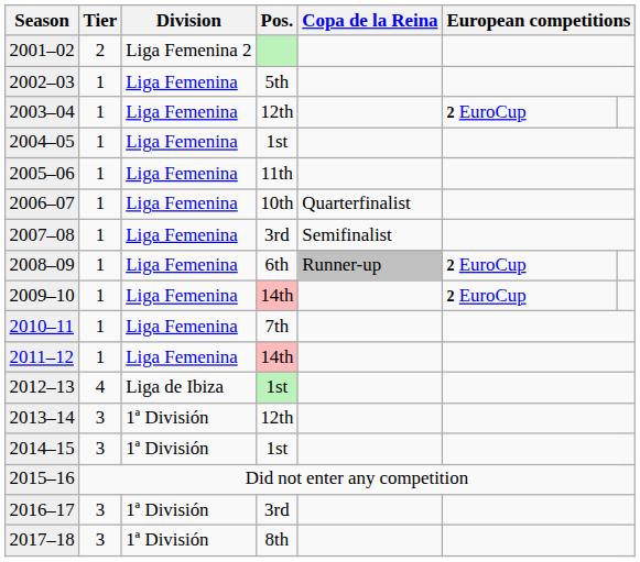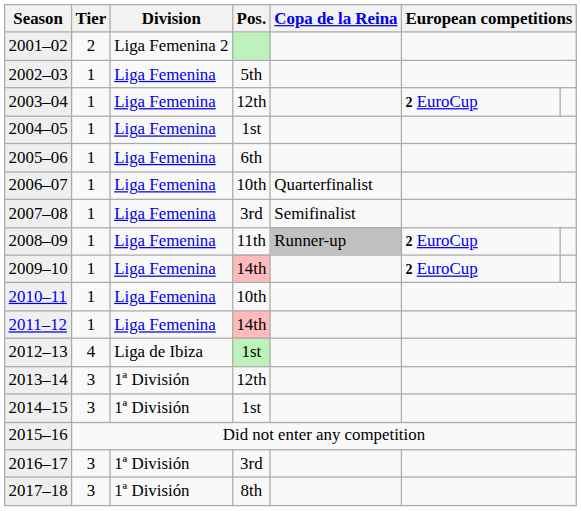2005–06 | Pos.: 11th -> 6th
2008–09 | Pos.: 6th -> 11th
2010–11 | Pos.: 7th -> 10th
